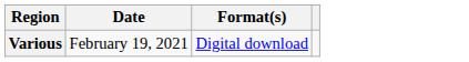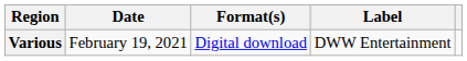+ column: Label | DWW Entertainment
